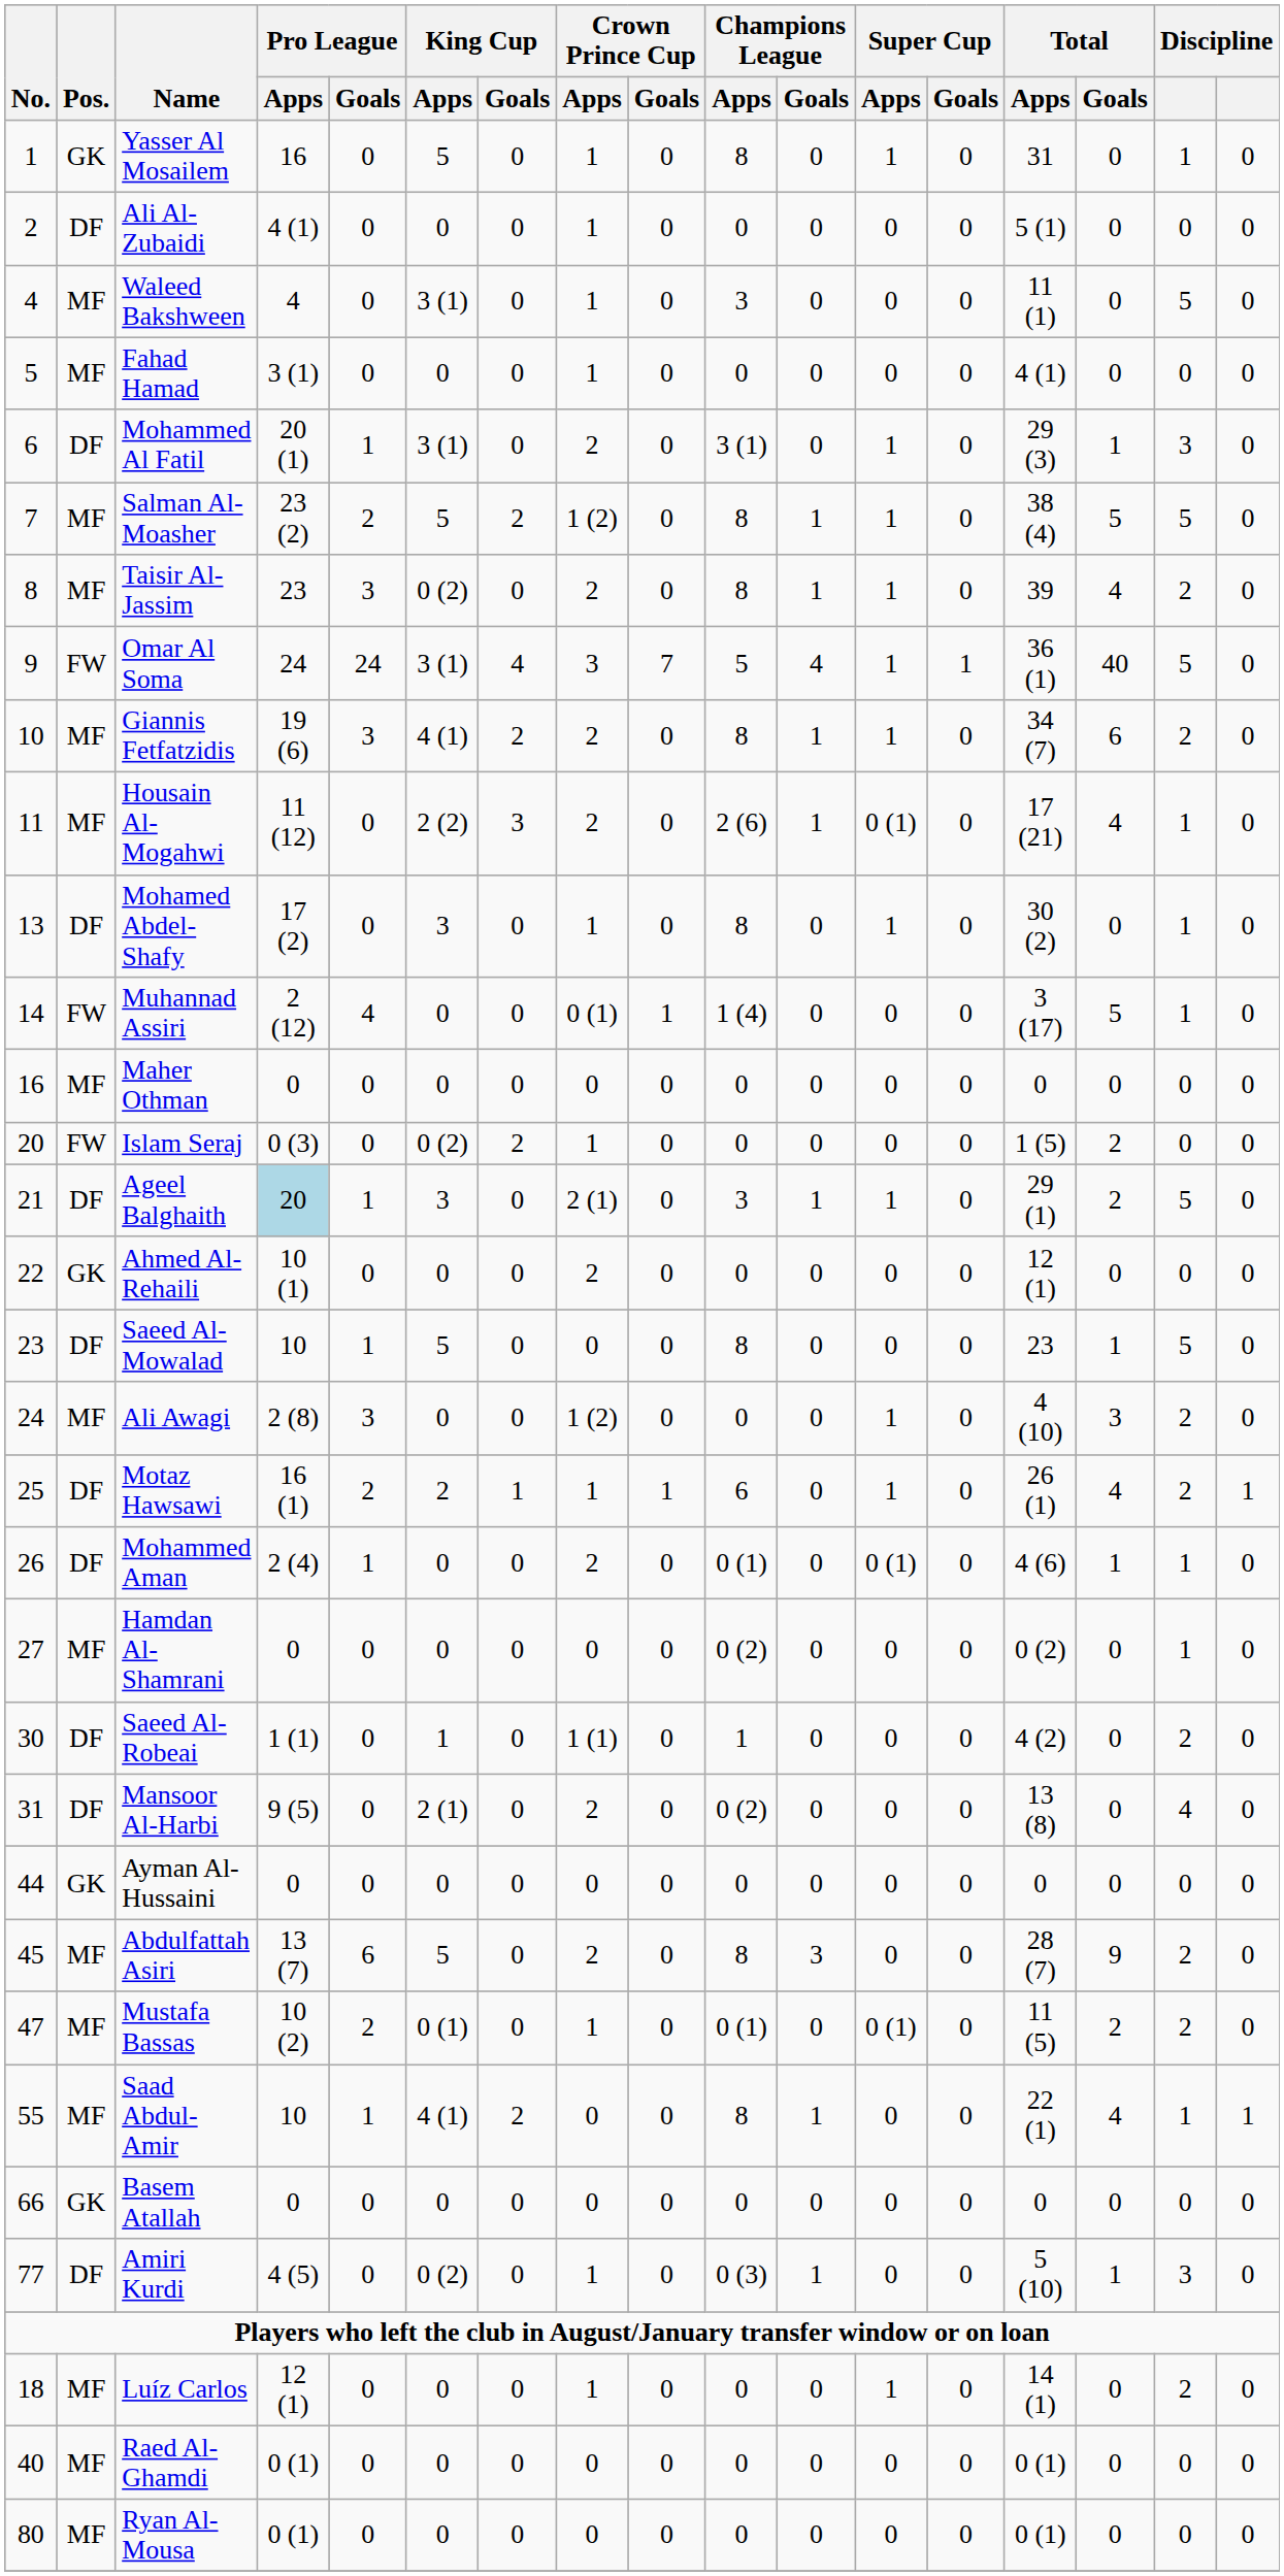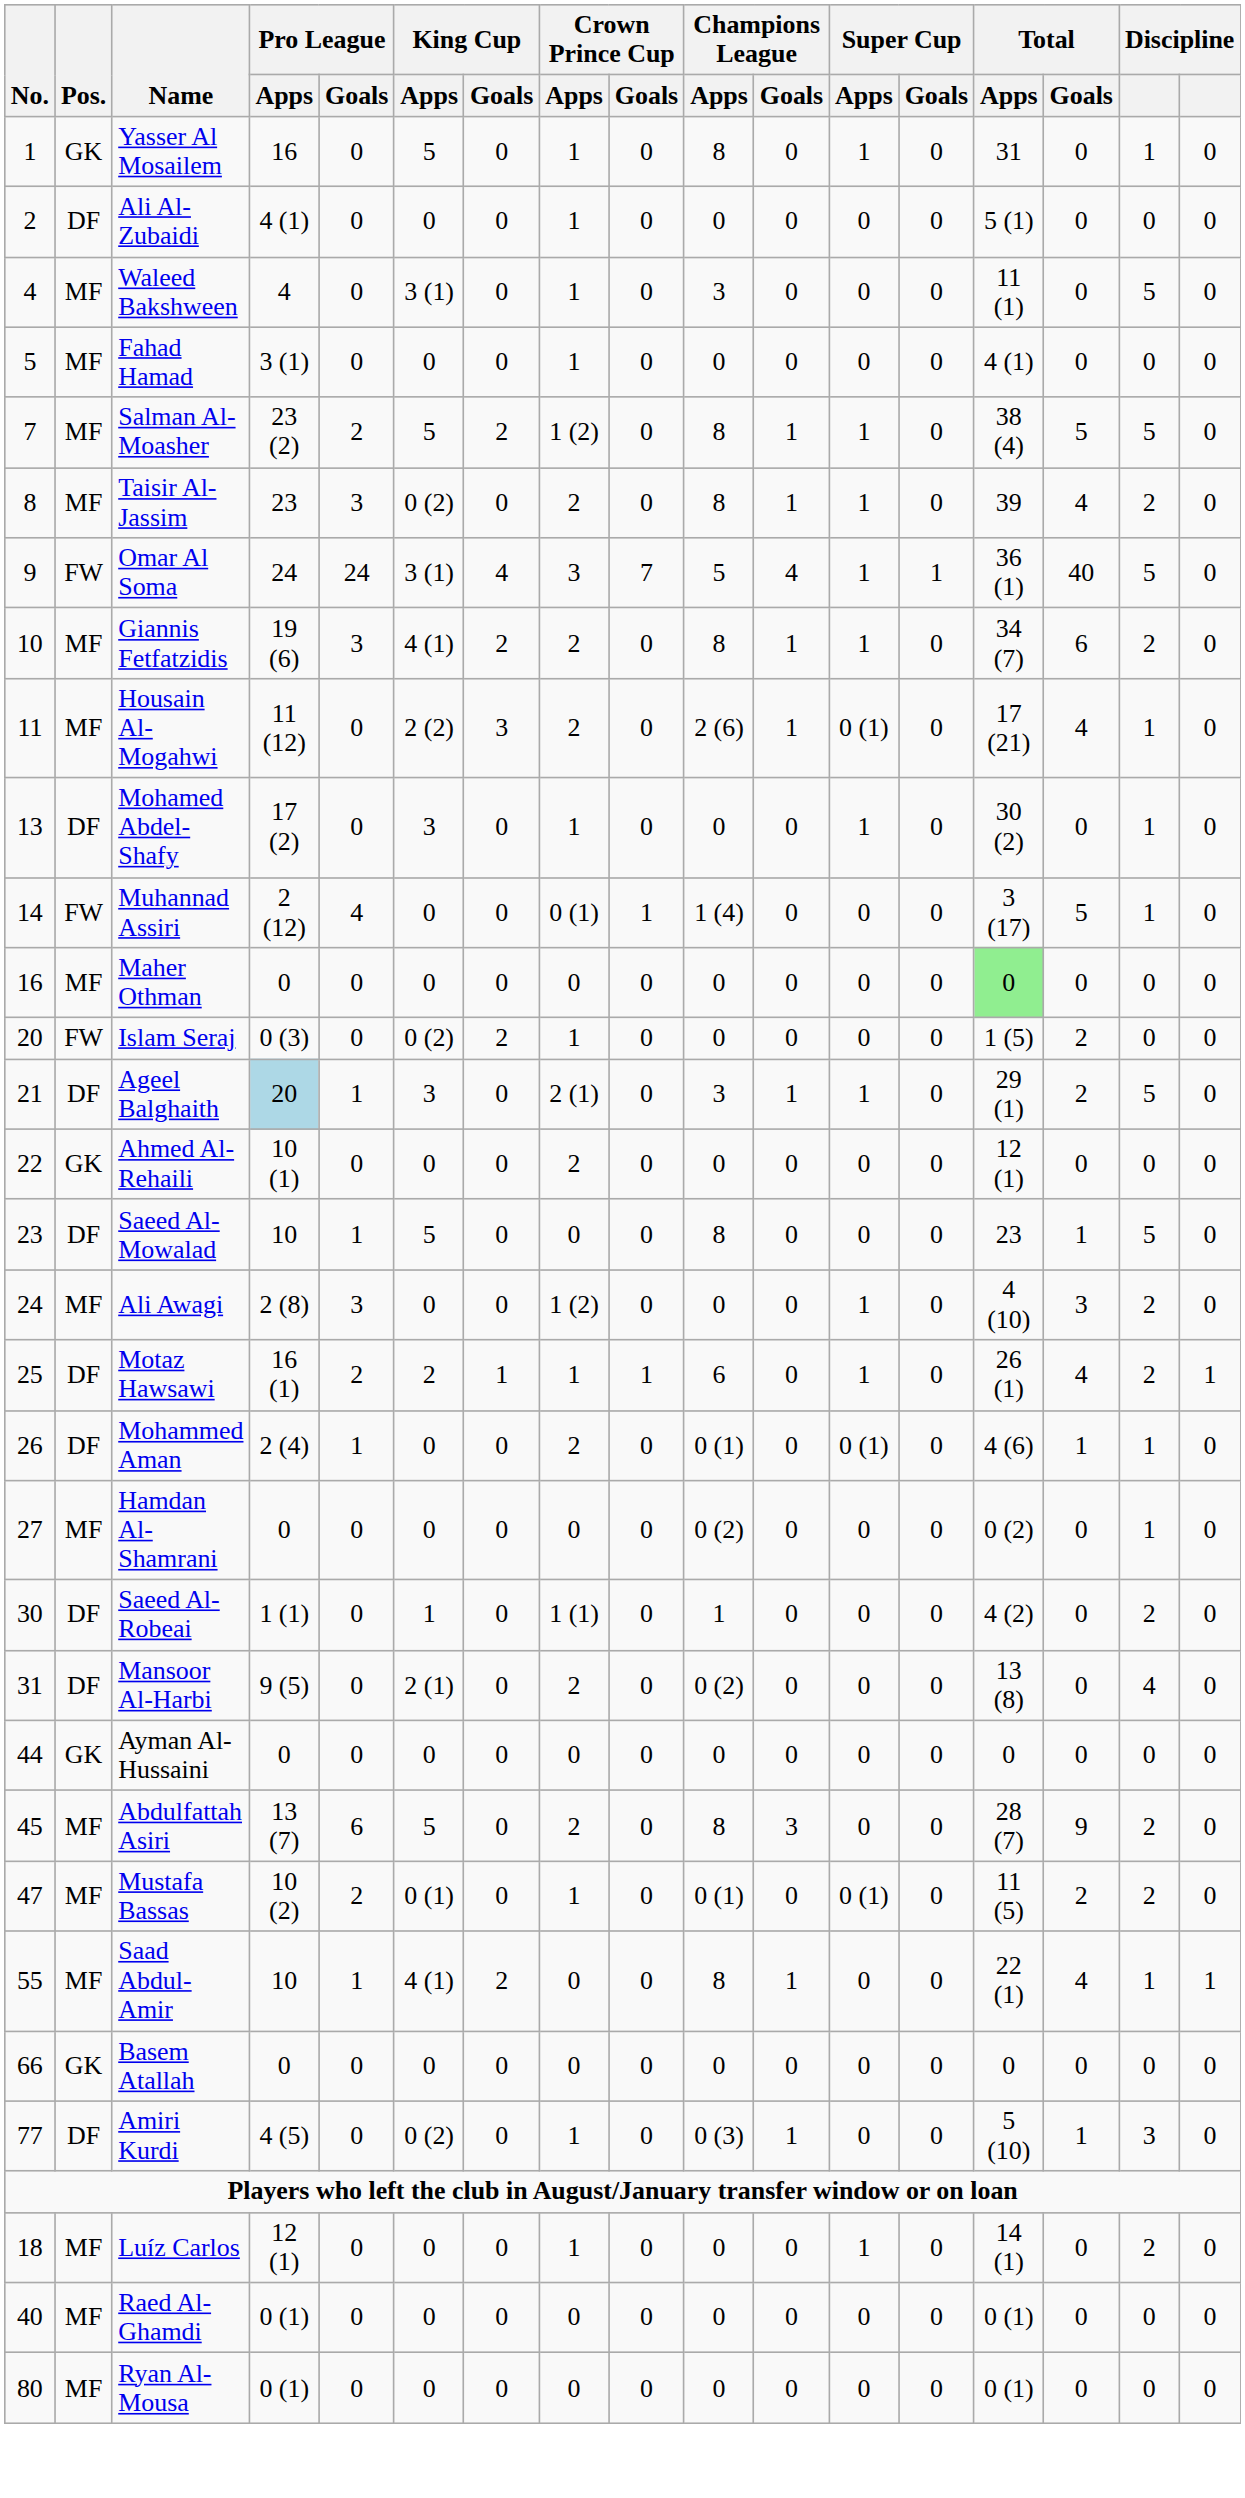- row: 6 | DF | Mohammed Al Fatil | 20 (1) | 1 | 3 (1) | 0 | 2 | 0 | 3 (1) | 0 | 1 | 0 | 29 (3) | 1 | 3 | 0
Mohamed Abdel-Shafy | Champions League / Apps: 8 -> 0
Maher Othman | Total / Apps: no background -> lightgreen background
